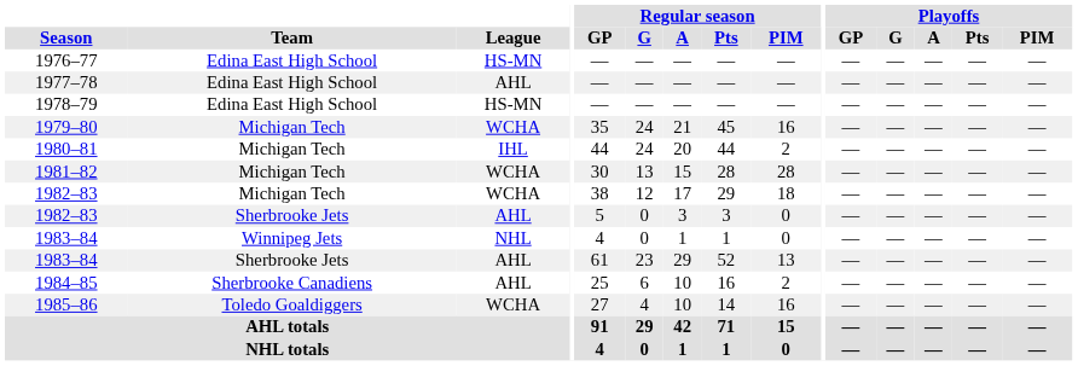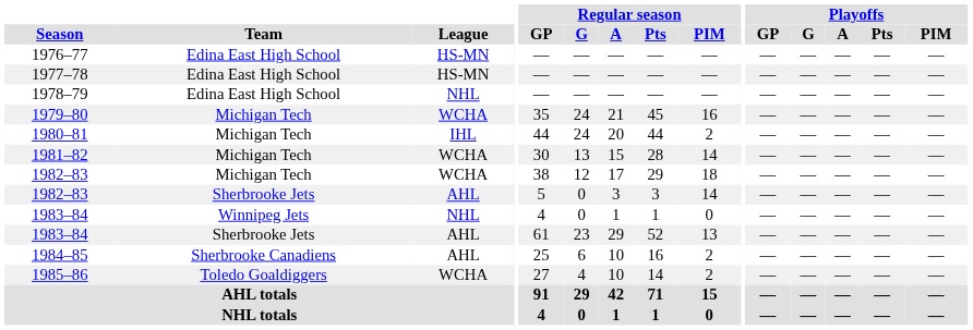1977–78 | League: AHL -> HS-MN
1978–79 | League: HS-MN -> NHL
1981–82 | Regular season / PIM: 28 -> 14
1982–83 / Sherbrooke Jets | Regular season / PIM: 0 -> 14
1985–86 | Regular season / PIM: 16 -> 2
